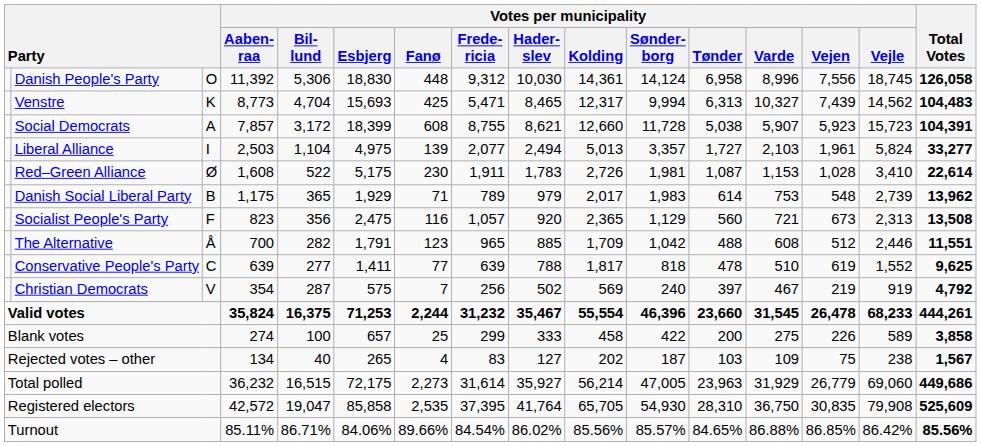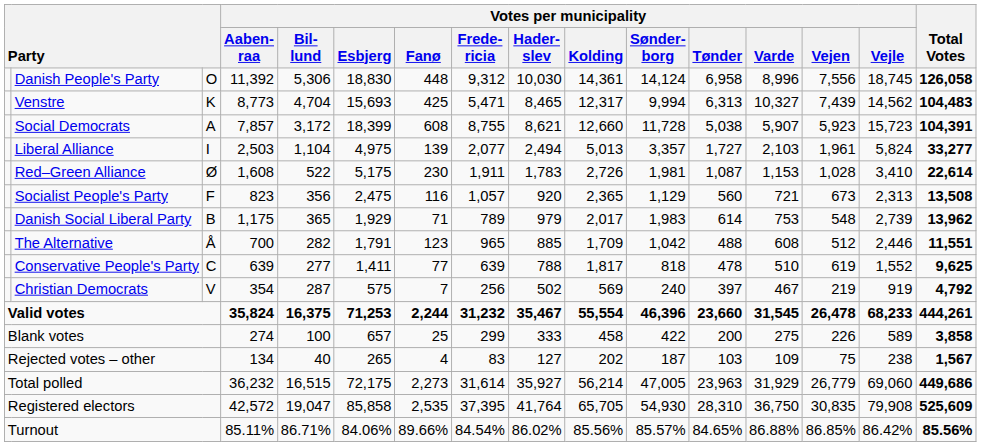rows swapped: Danish Social Liberal Party <-> Socialist People's Party
